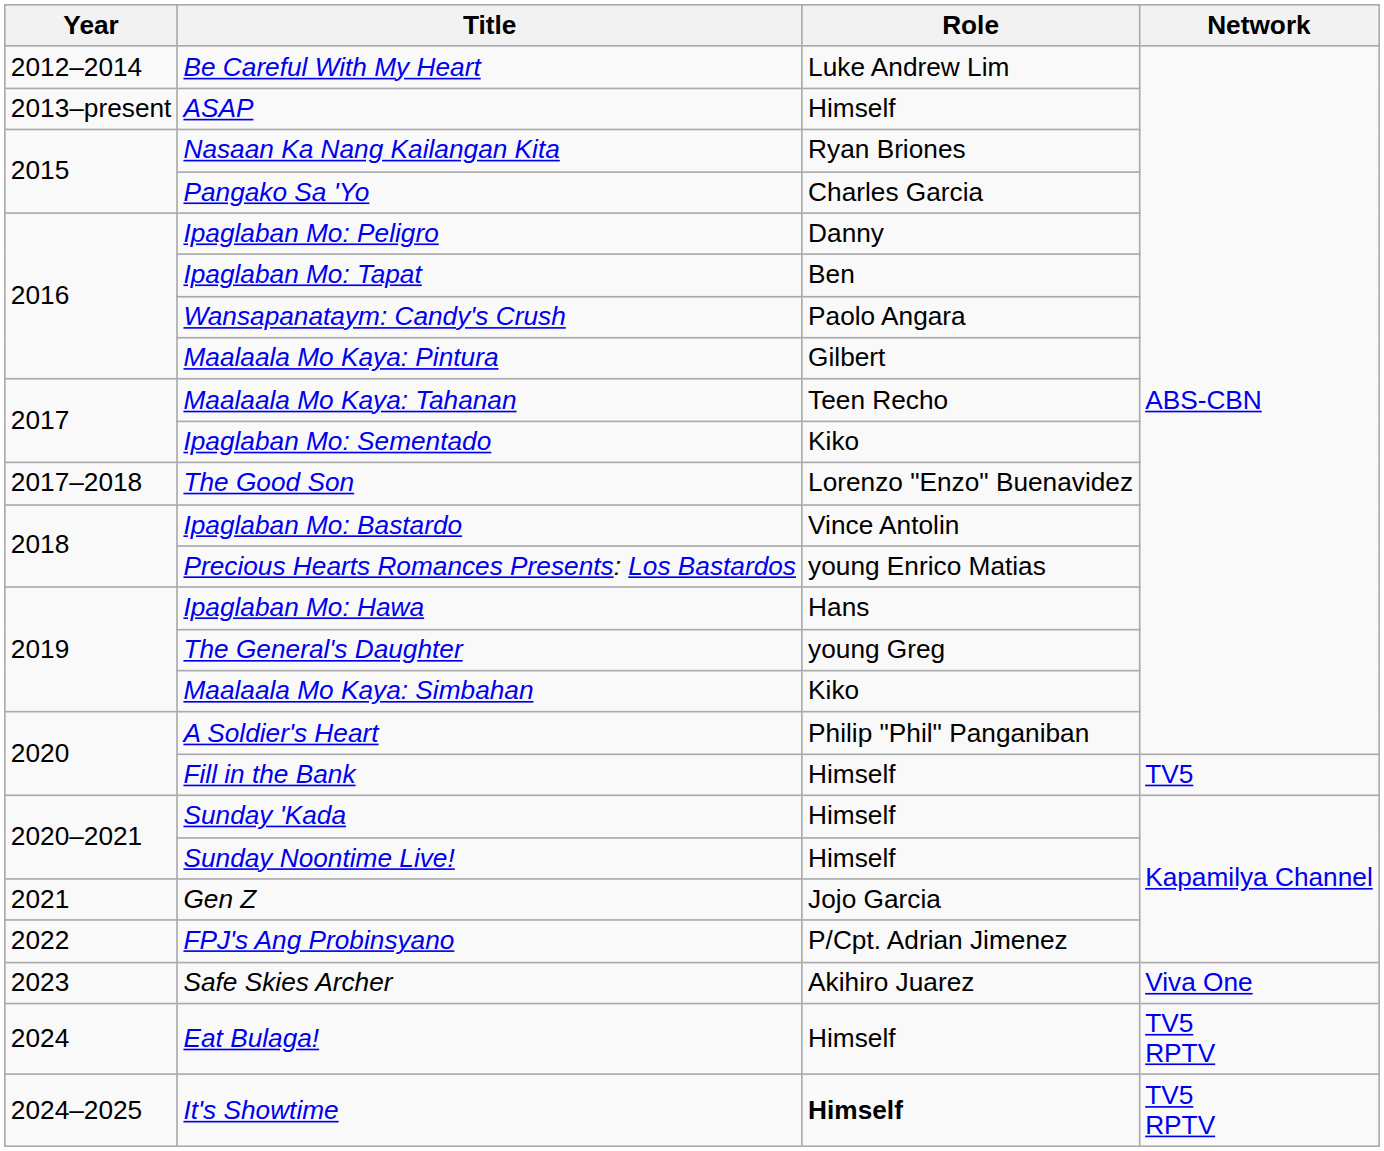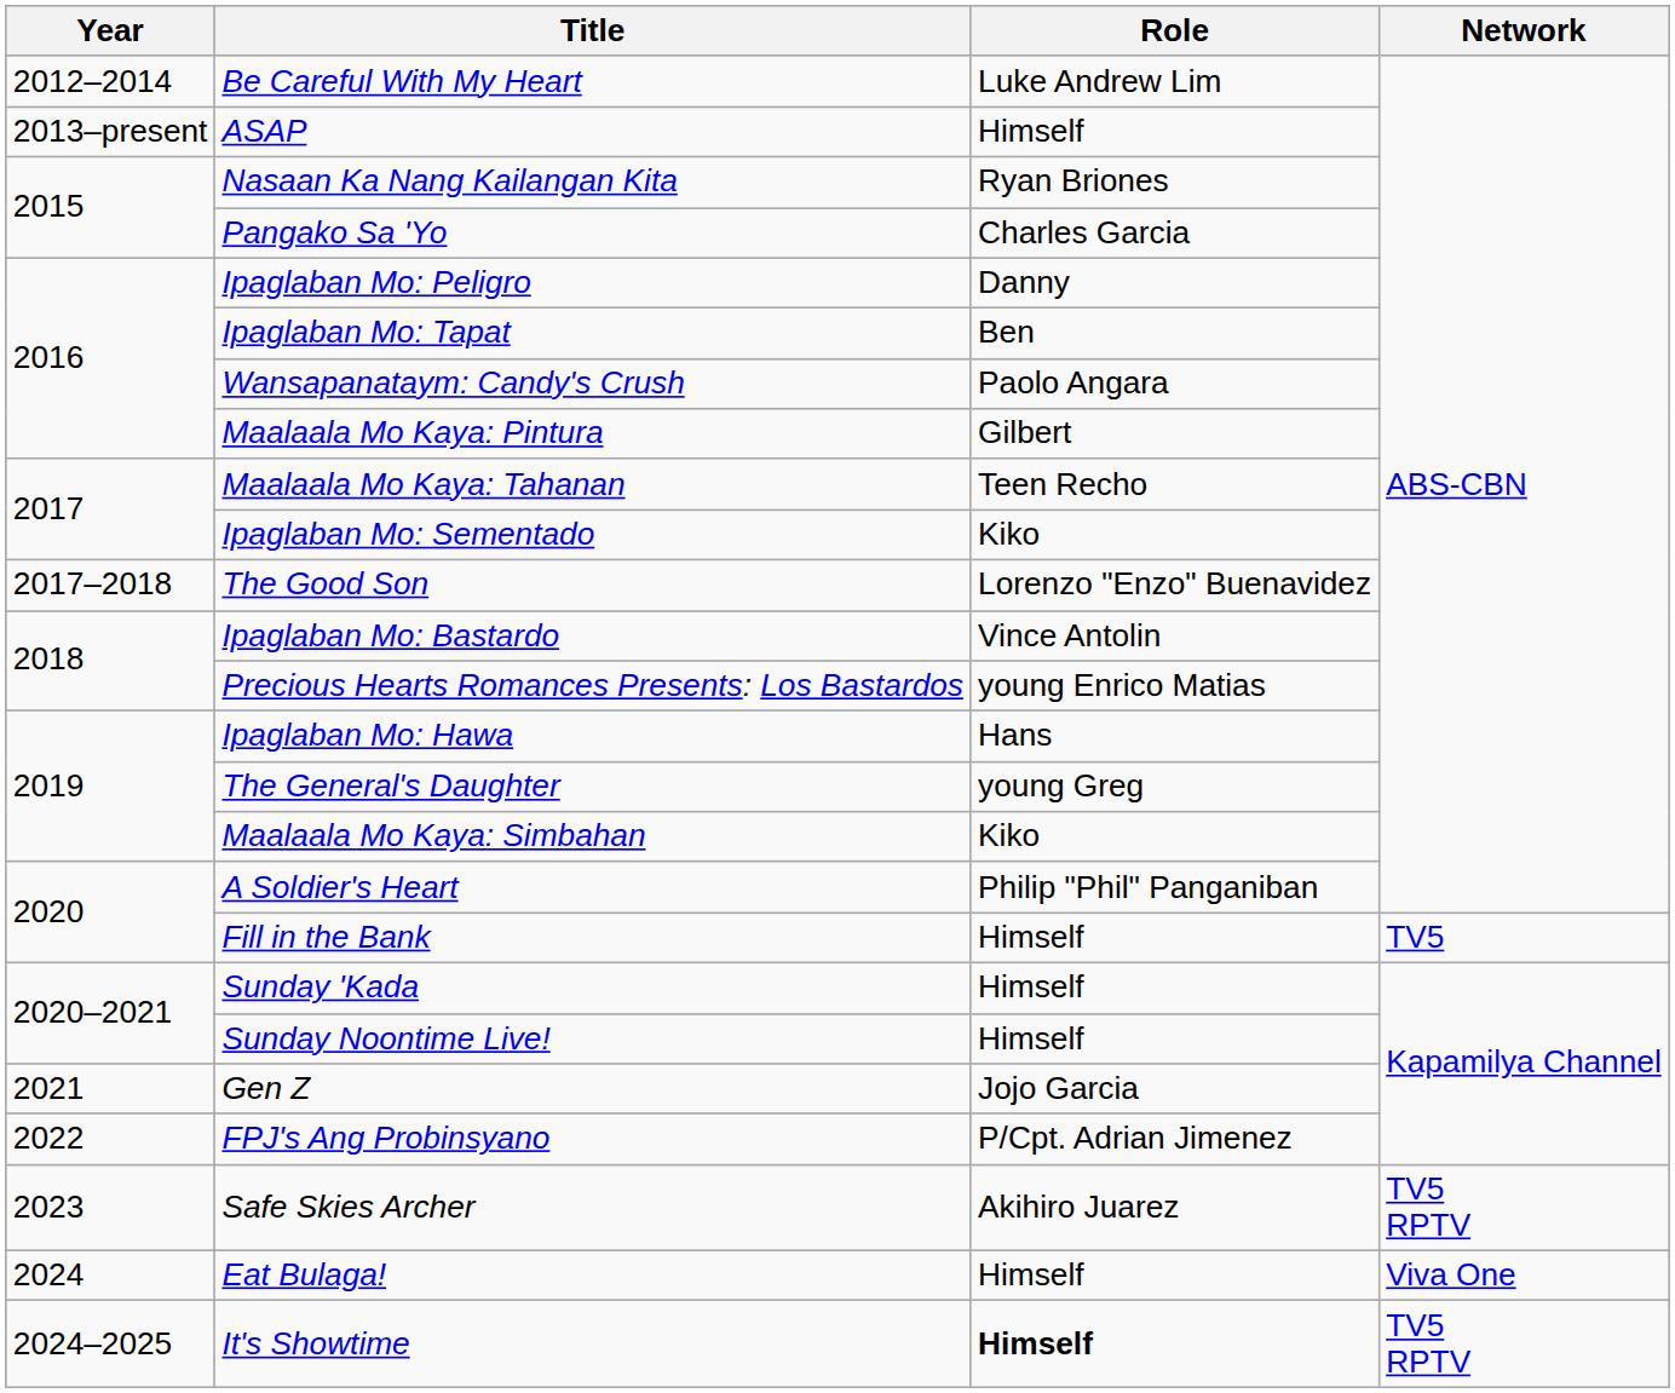Safe Skies Archer | Network: Viva One -> TV5 RPTV
Eat Bulaga! | Network: TV5 RPTV -> Viva One
